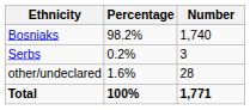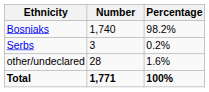columns swapped: Number <-> Percentage
